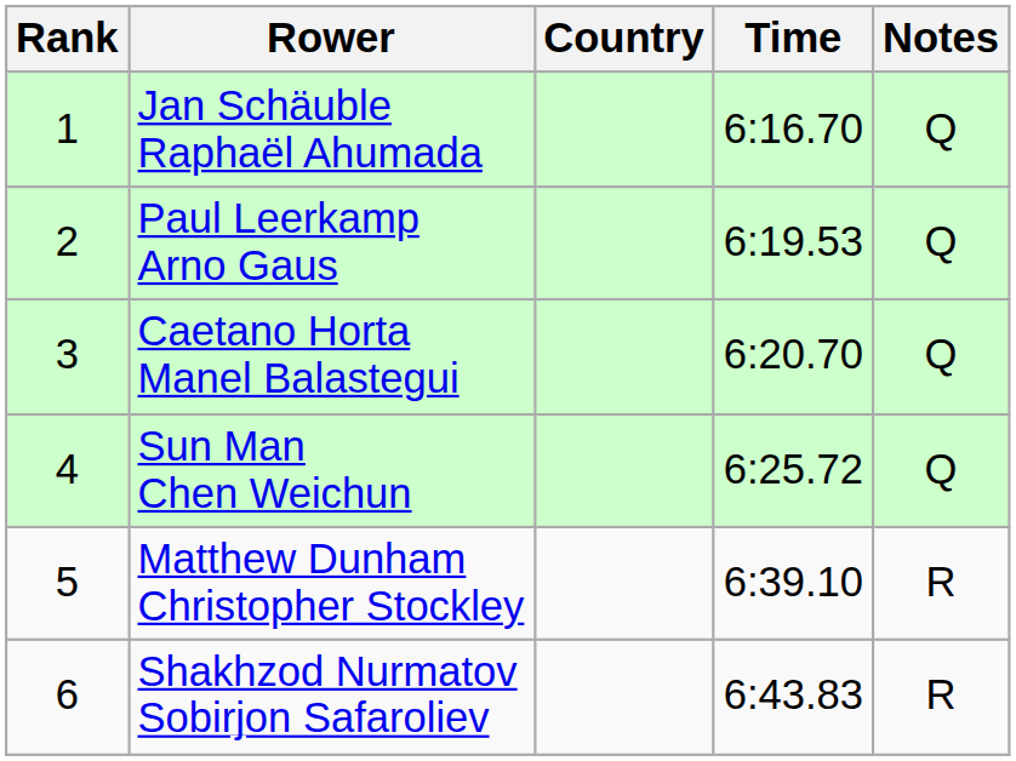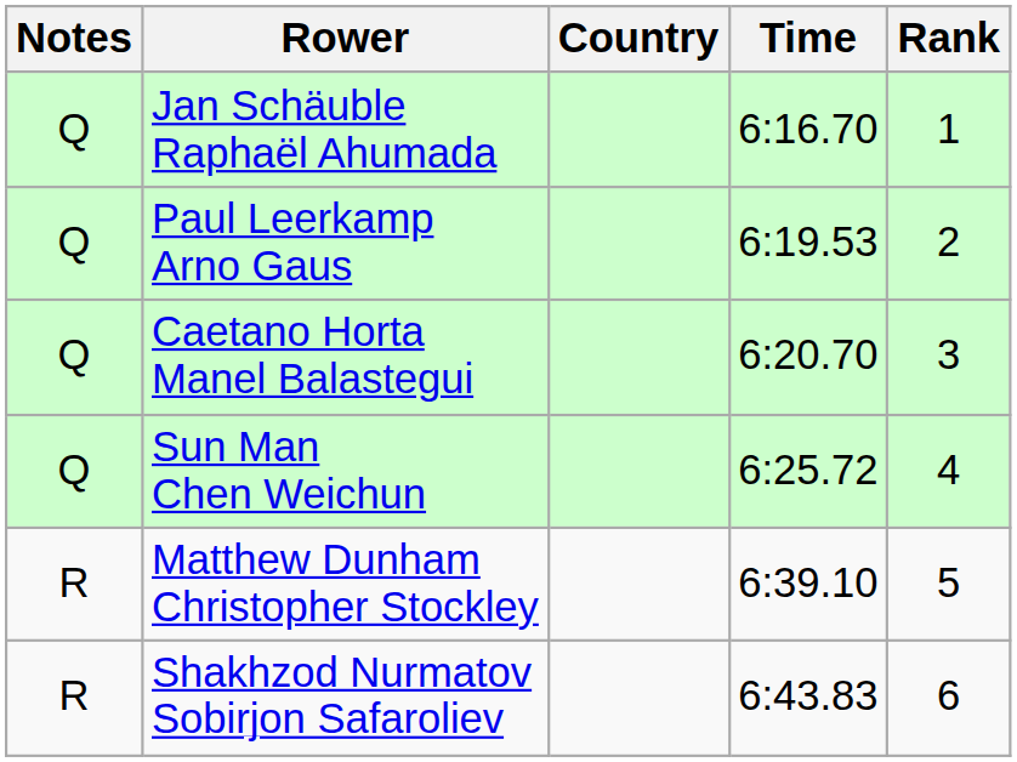columns swapped: Rank <-> Notes
